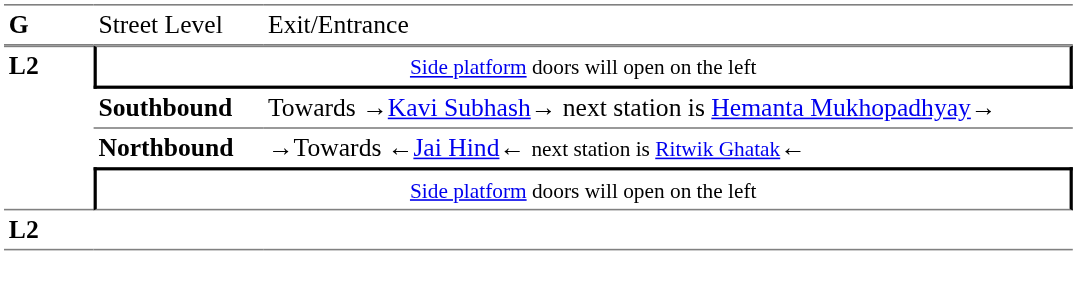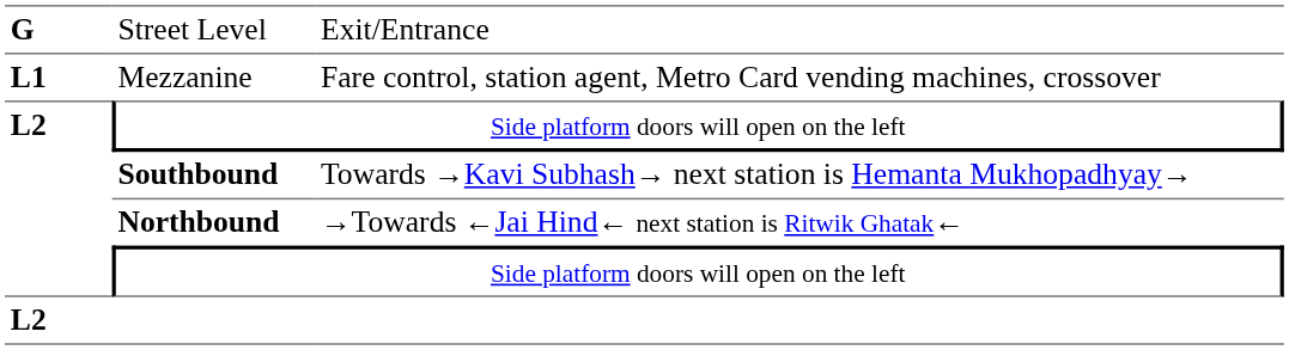+ row: L1 | Mezzanine | Fare control, station agent, Metro Card vending machines, crossover
